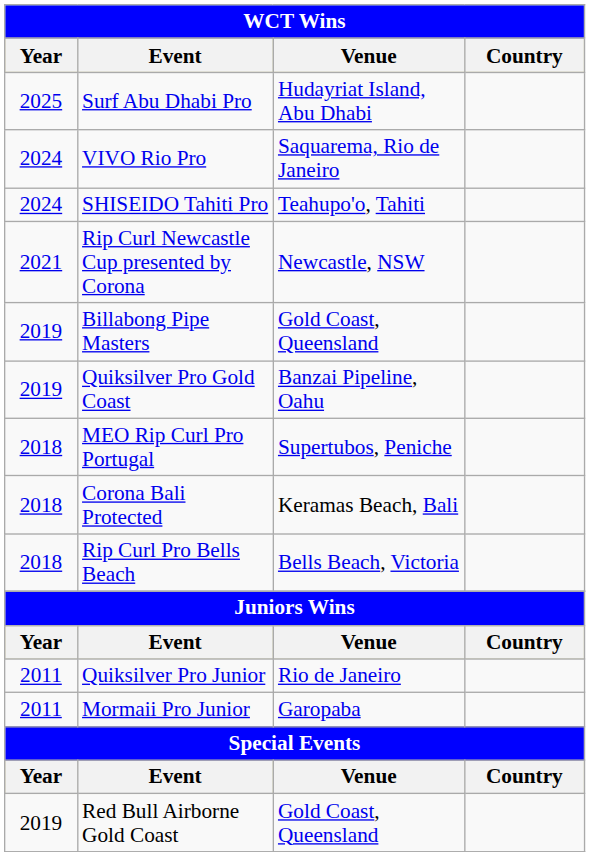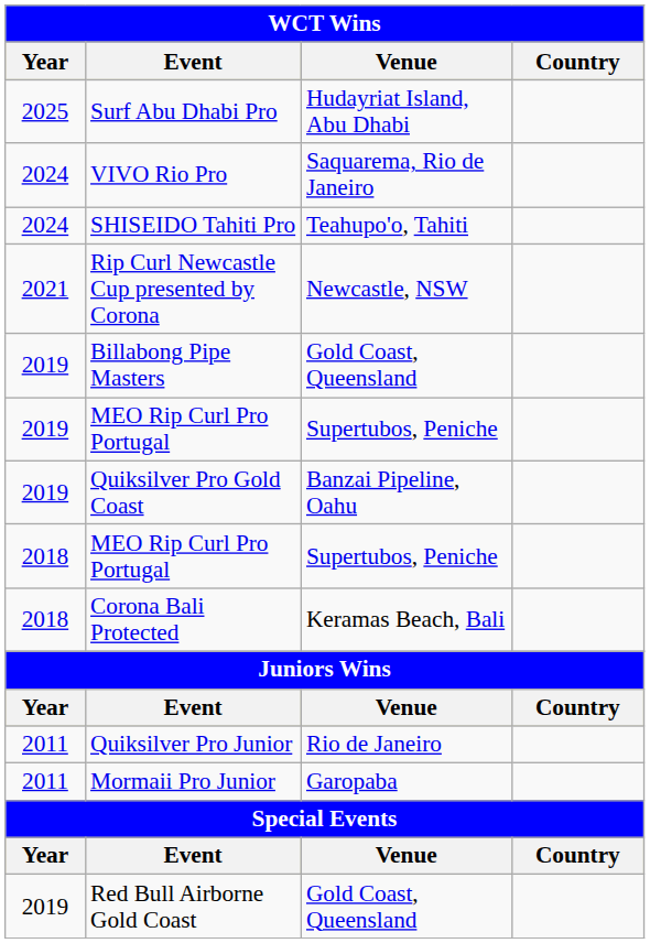+ row: 2019 | MEO Rip Curl Pro Portugal | Supertubos, Peniche
- row: 2018 | Rip Curl Pro Bells Beach | Bells Beach, Victoria
